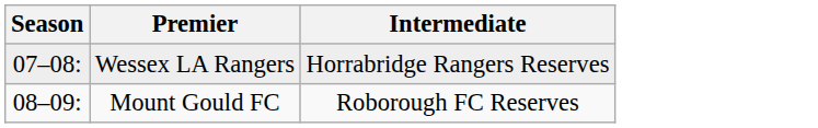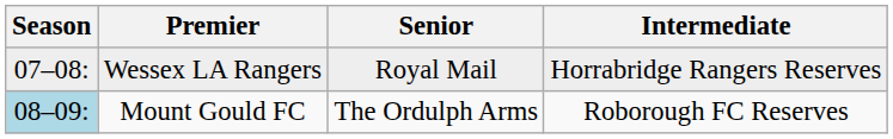+ column: Senior | Royal Mail | The Ordulph Arms
Mount Gould FC | Season: no background -> lightblue background
